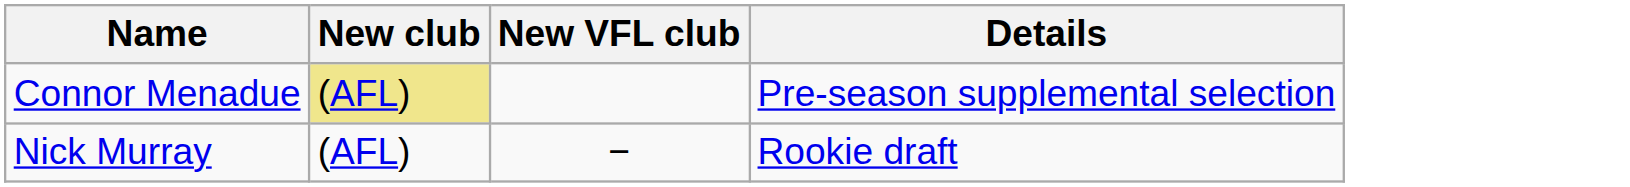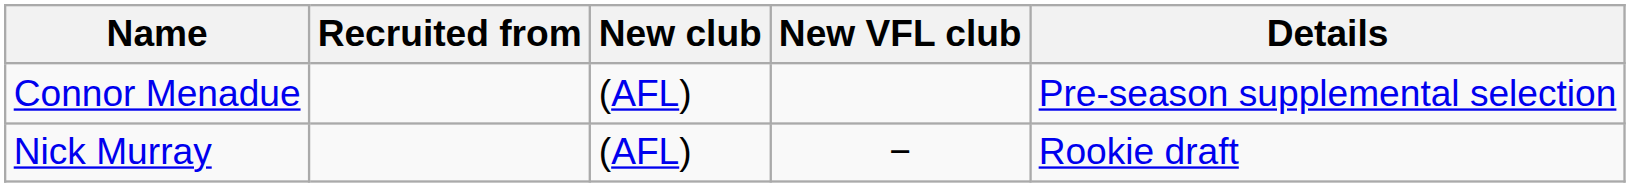+ column: Recruited from
Connor Menadue | New club: khaki background -> no background
